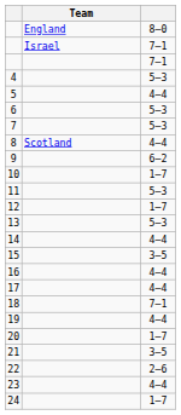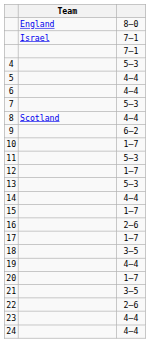6 | column 3: 5–3 -> 4–4
15 | column 3: 3–5 -> 1–7
16 | column 3: 4–4 -> 2–6
17 | column 3: 4–4 -> 1–7
18 | column 3: 7–1 -> 3–5
24 | column 3: 1–7 -> 4–4
